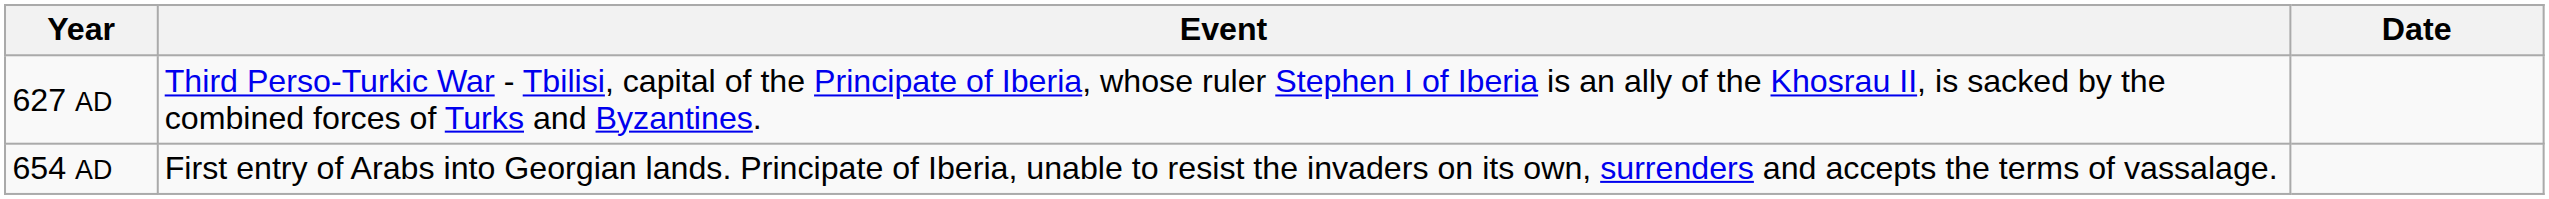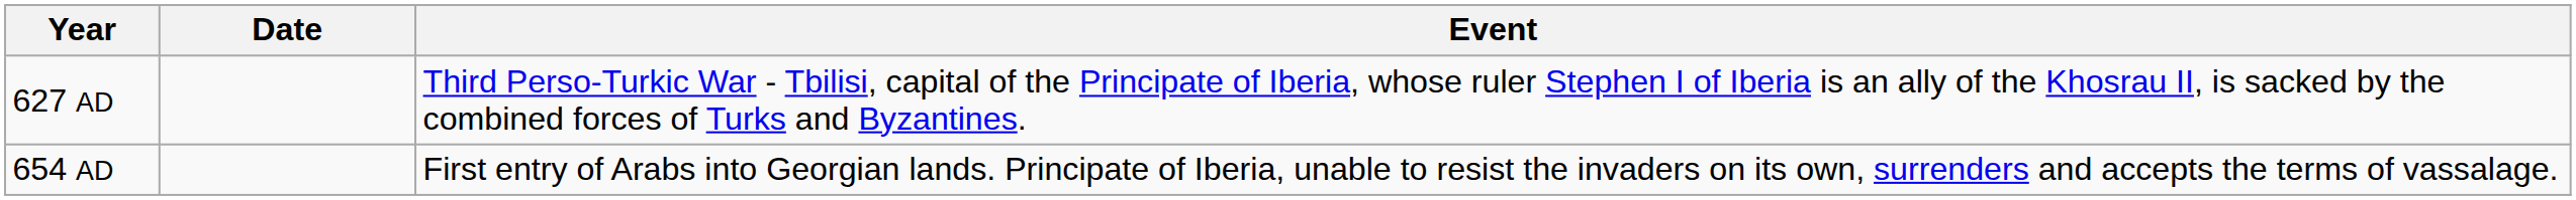columns swapped: Date <-> Event
